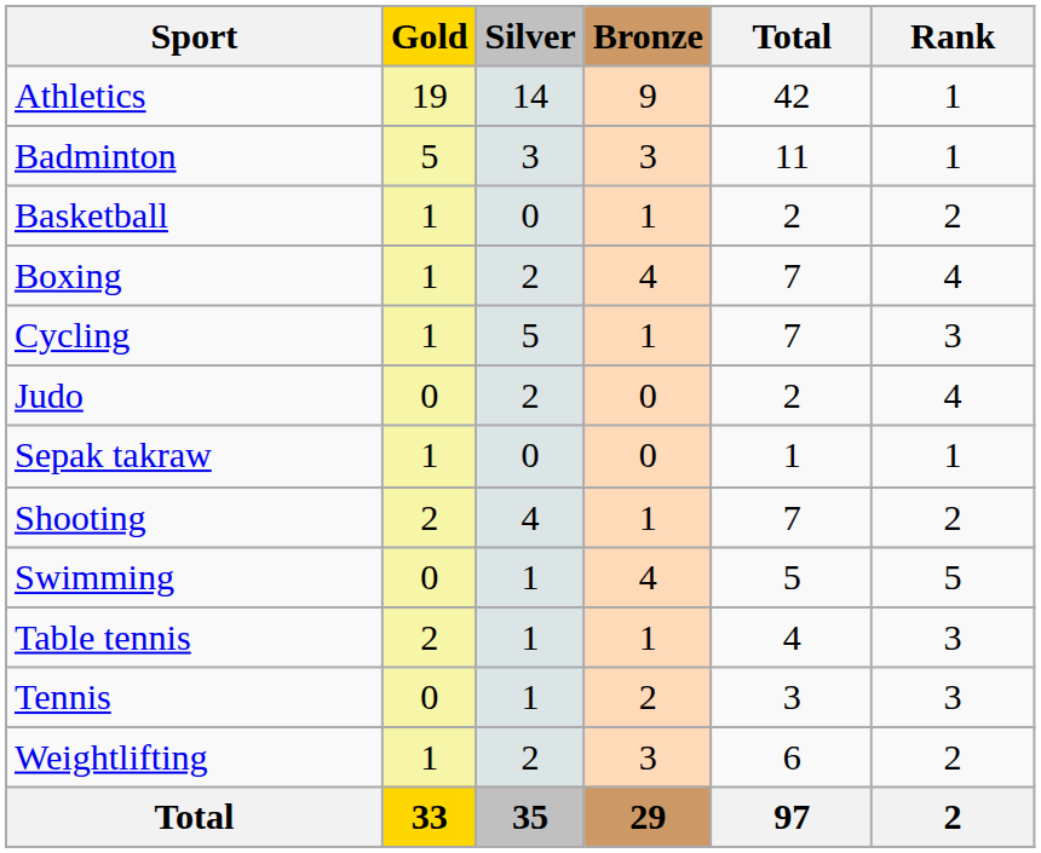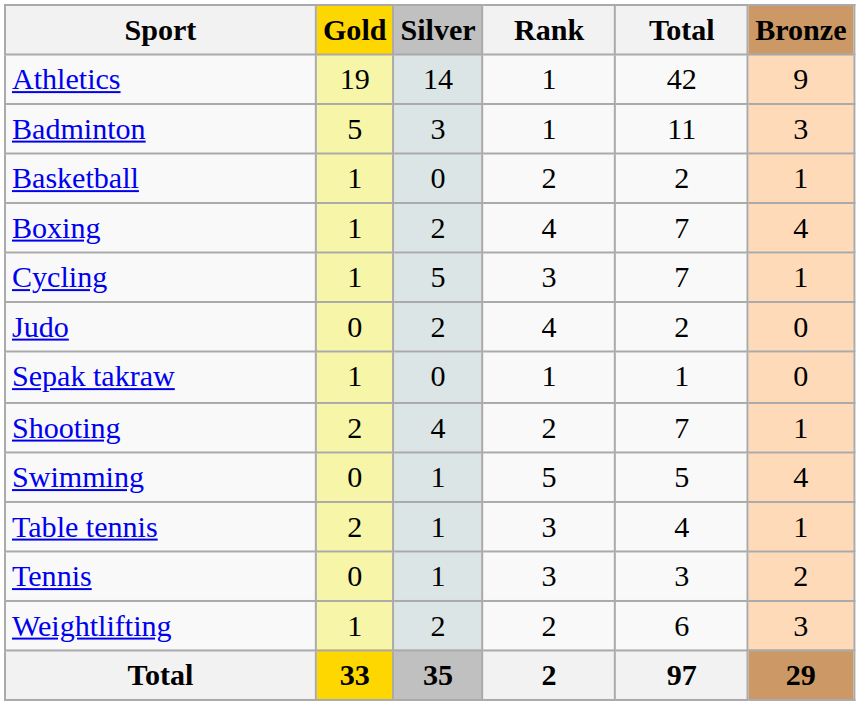columns swapped: Bronze <-> Rank
